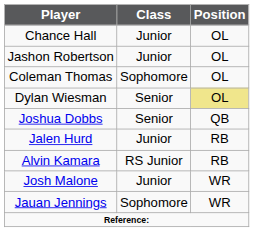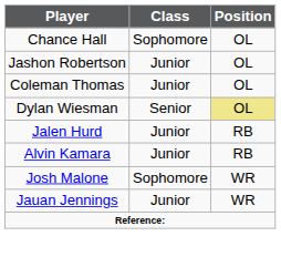Chance Hall | Class: Junior -> Sophomore
Coleman Thomas | Class: Sophomore -> Junior
- row: Joshua Dobbs | Senior | QB
Alvin Kamara | Class: RS Junior -> Junior
Josh Malone | Class: Junior -> Sophomore
Jauan Jennings | Class: Sophomore -> Junior
